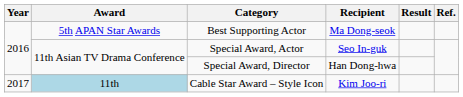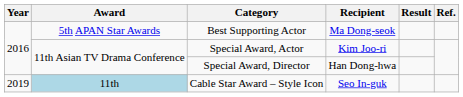Special Award, Actor | Recipient: Seo In-guk -> Kim Joo-ri
Cable Star Award – Style Icon | Year: 2017 -> 2019
Cable Star Award – Style Icon | Recipient: Kim Joo-ri -> Seo In-guk
